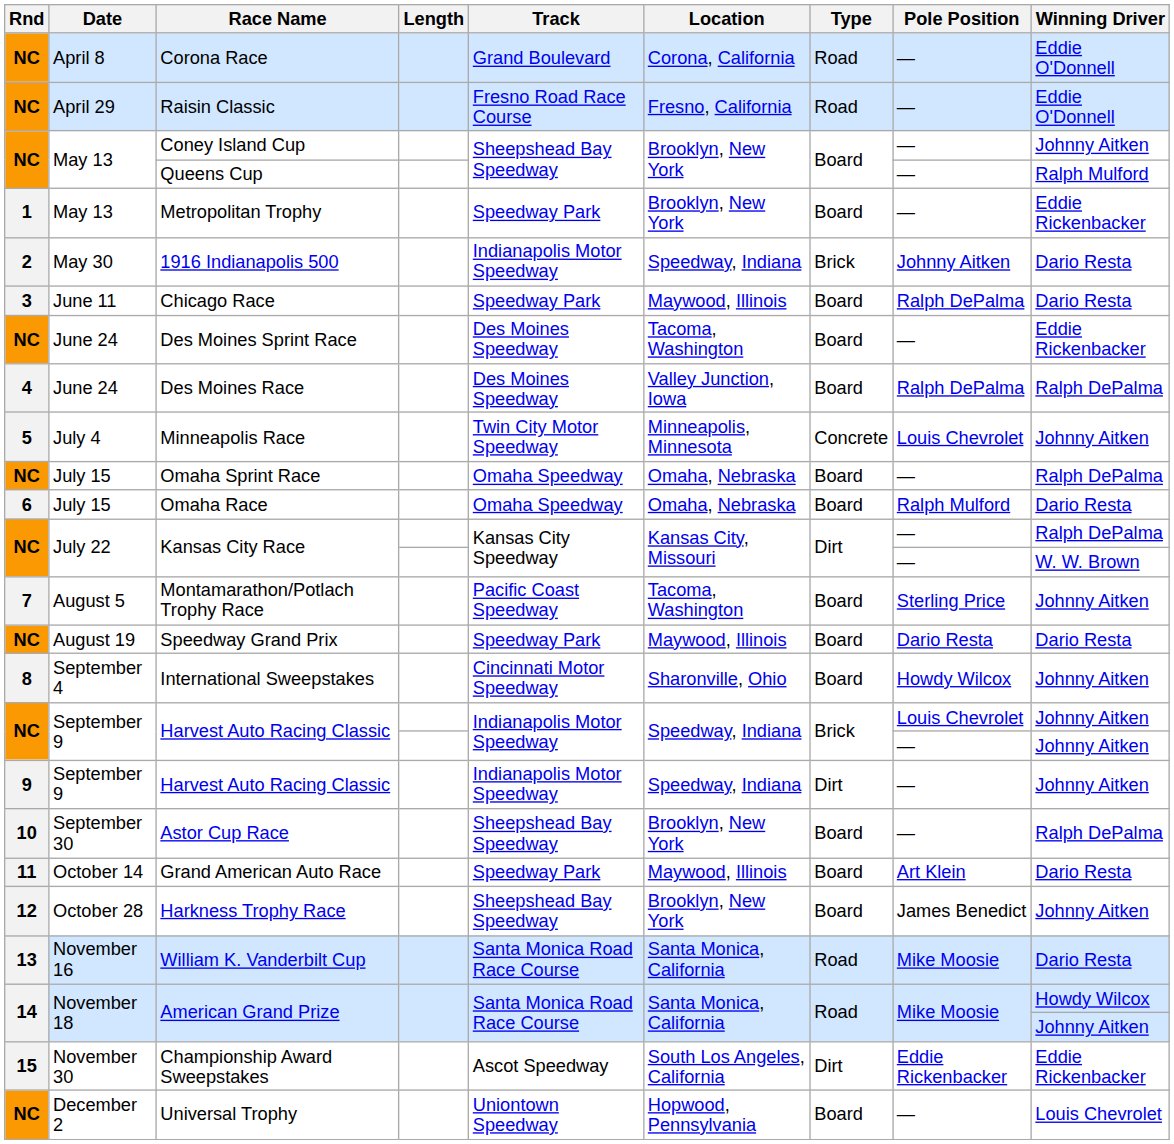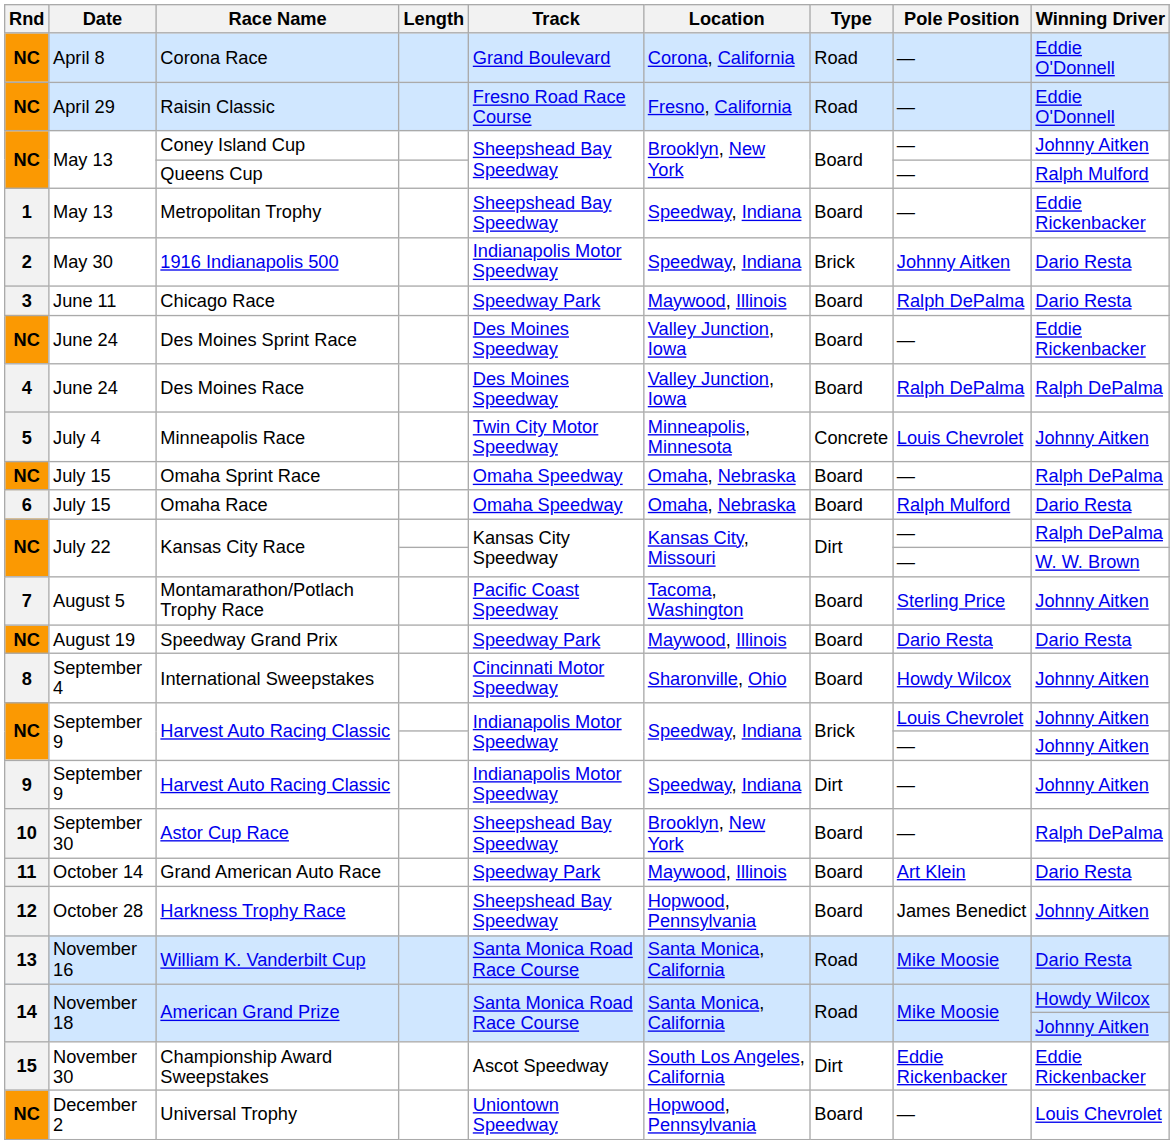Metropolitan Trophy | Track: Speedway Park -> Sheepshead Bay Speedway
Metropolitan Trophy | Location: Brooklyn, New York -> Speedway, Indiana
Des Moines Sprint Race | Location: Tacoma, Washington -> Valley Junction, Iowa
Harkness Trophy Race | Location: Brooklyn, New York -> Hopwood, Pennsylvania
